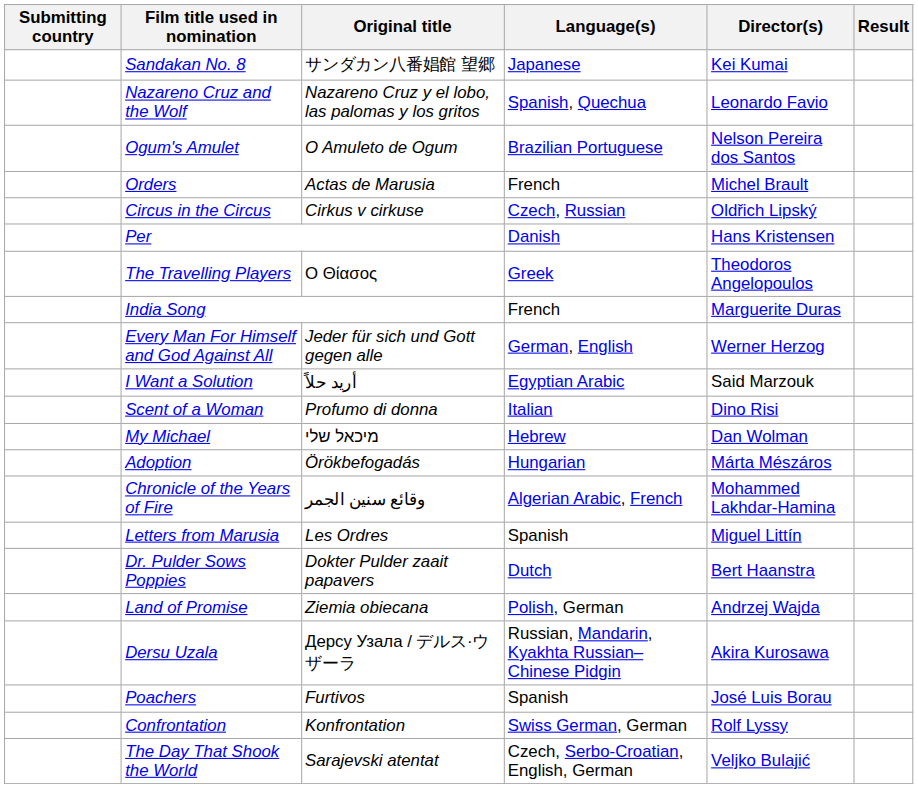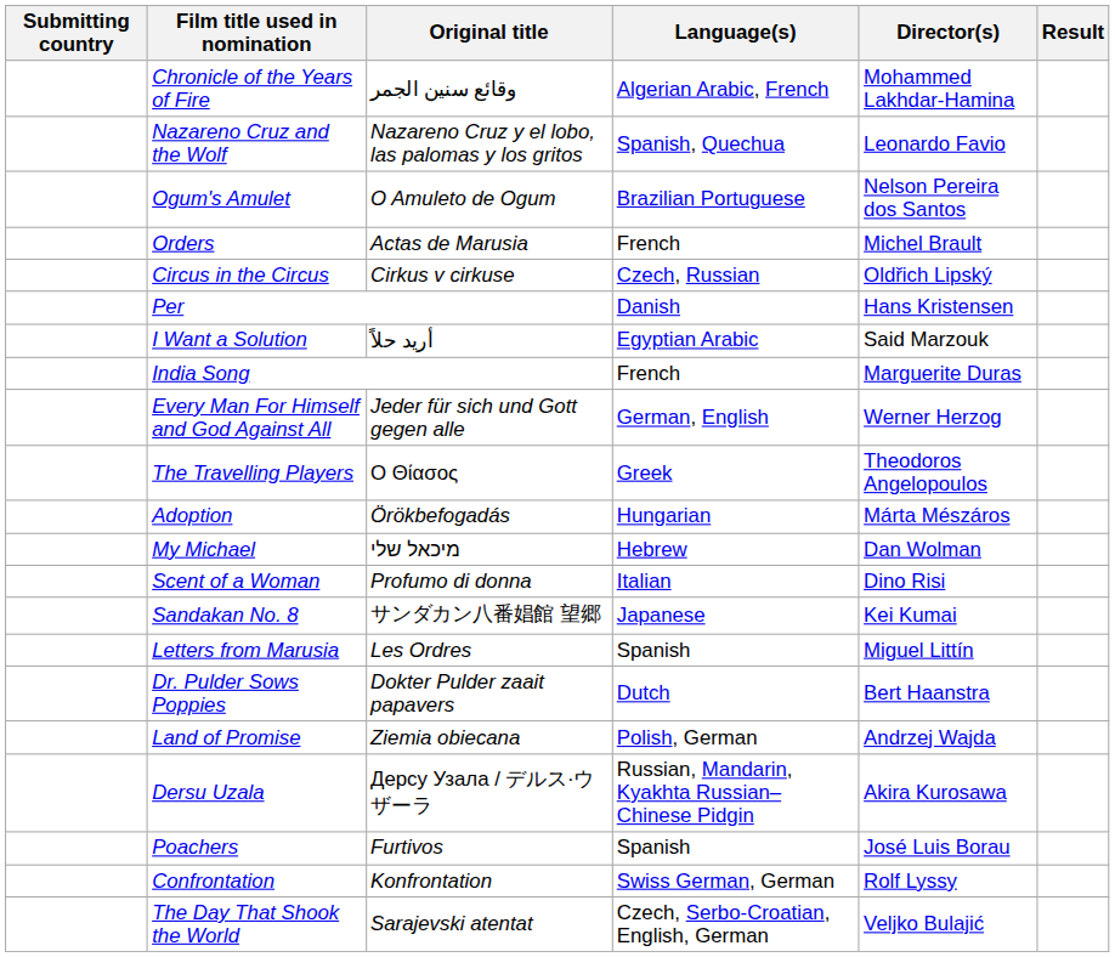rows swapped: Chronicle of the Years of Fire <-> Sandakan No. 8
rows swapped: I Want a Solution <-> The Travelling Players
rows swapped: Adoption <-> Scent of a Woman
